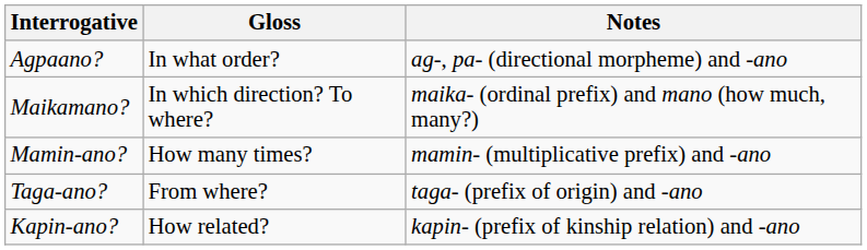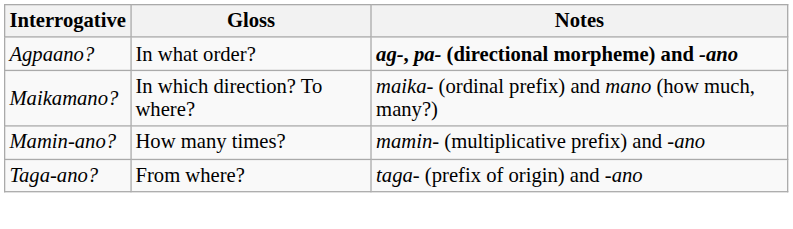Agpaano? | Notes: normal -> bold
- row: Kapin-ano? | How related? | kapin- (prefix of kinship relation) and -ano
